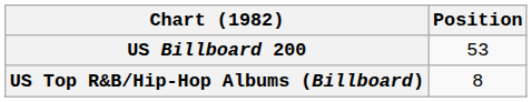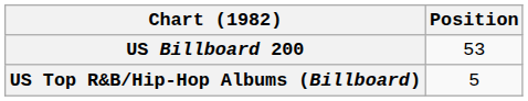US Top R&B/Hip-Hop Albums (Billboard) | Position: 8 -> 5
